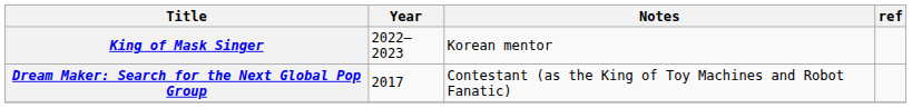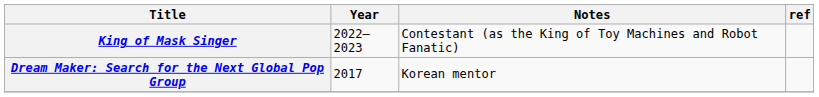King of Mask Singer | Notes: Korean mentor -> Contestant (as the King of Toy Machines and Robot Fanatic)
Dream Maker: Search for the Next Global Pop Group | Notes: Contestant (as the King of Toy Machines and Robot Fanatic) -> Korean mentor
